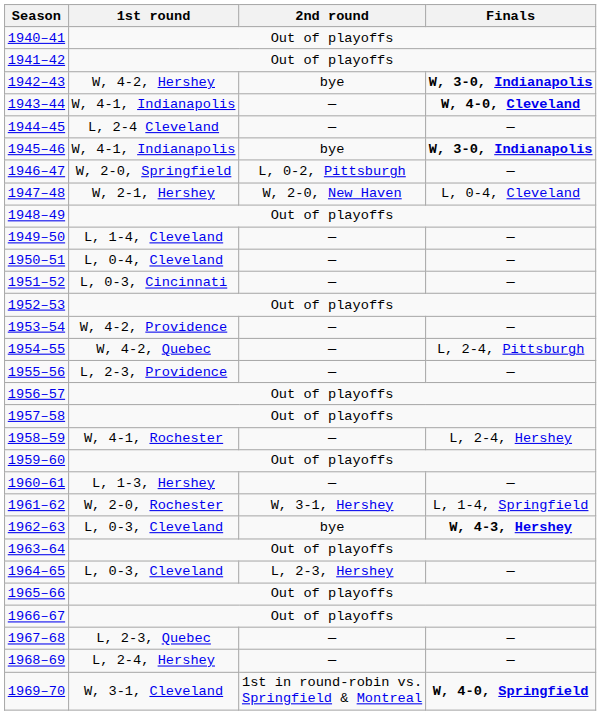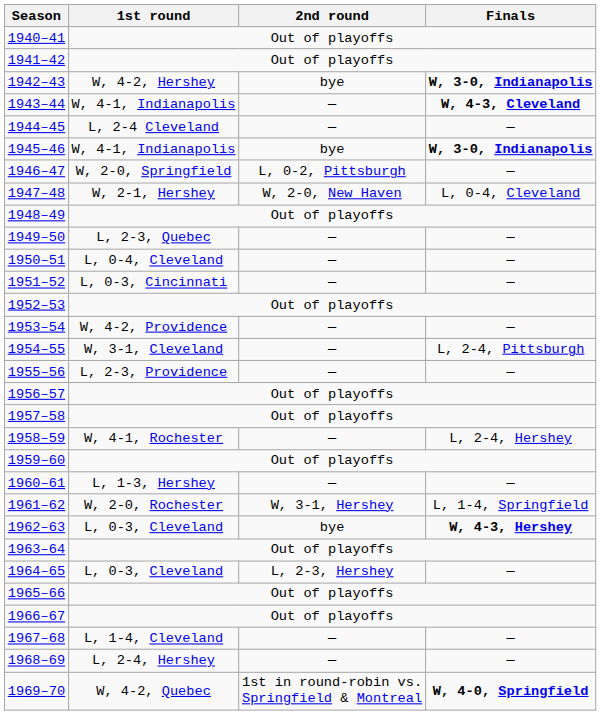1943–44 | Finals: W, 4-0, Cleveland -> W, 4-3, Cleveland
1949–50 | 1st round: L, 1-4, Cleveland -> L, 2-3, Quebec
1954–55 | 1st round: W, 4-2, Quebec -> W, 3-1, Cleveland
1967–68 | 1st round: L, 2-3, Quebec -> L, 1-4, Cleveland
1969–70 | 1st round: W, 3-1, Cleveland -> W, 4-2, Quebec
